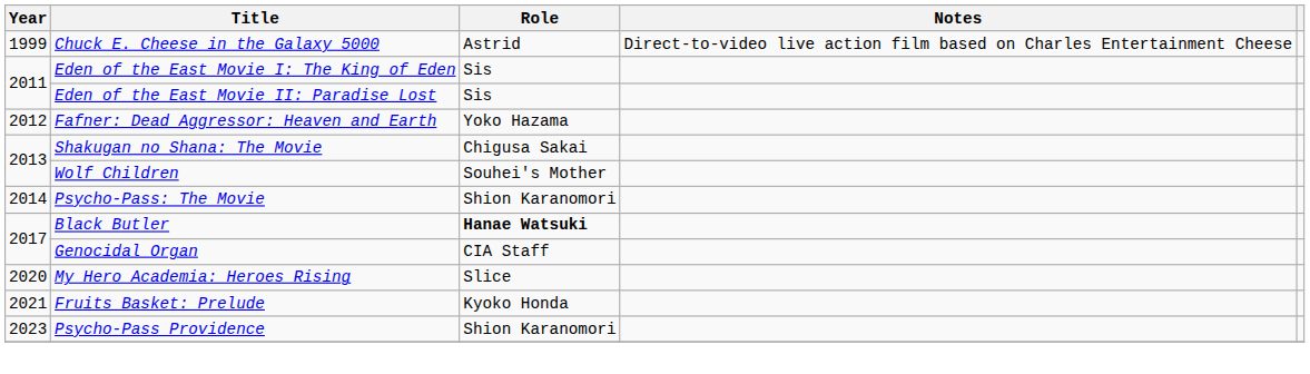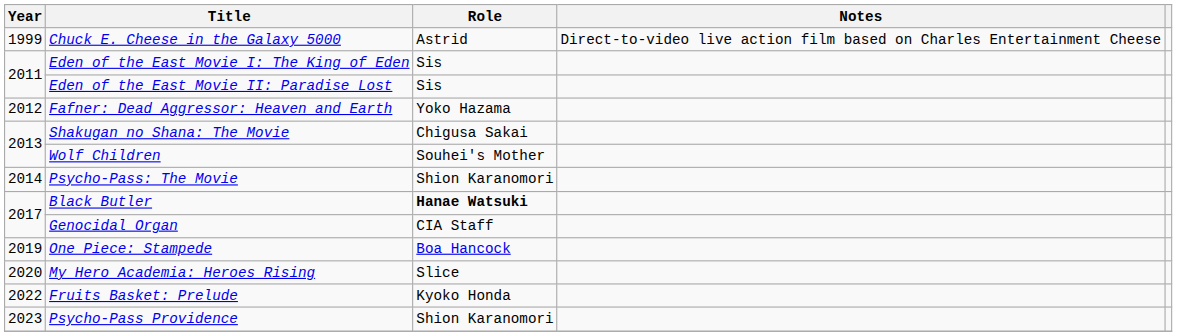+ row: 2019 | One Piece: Stampede | Boa Hancock
Fruits Basket: Prelude | Year: 2021 -> 2022
